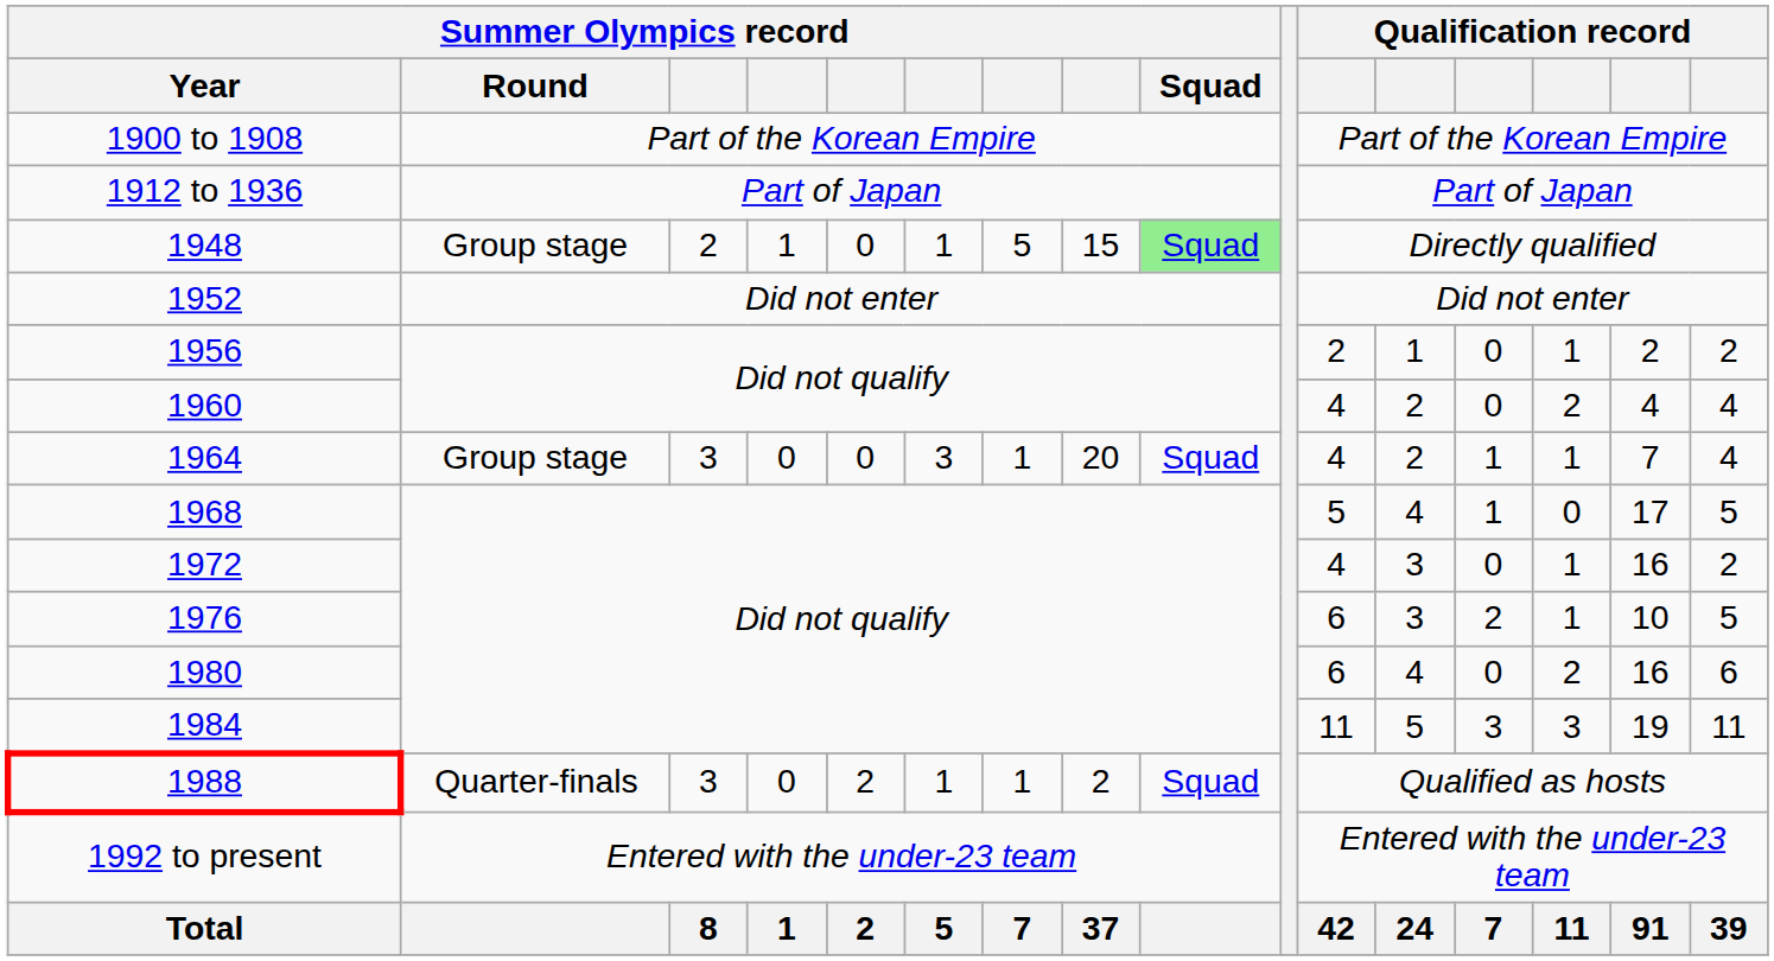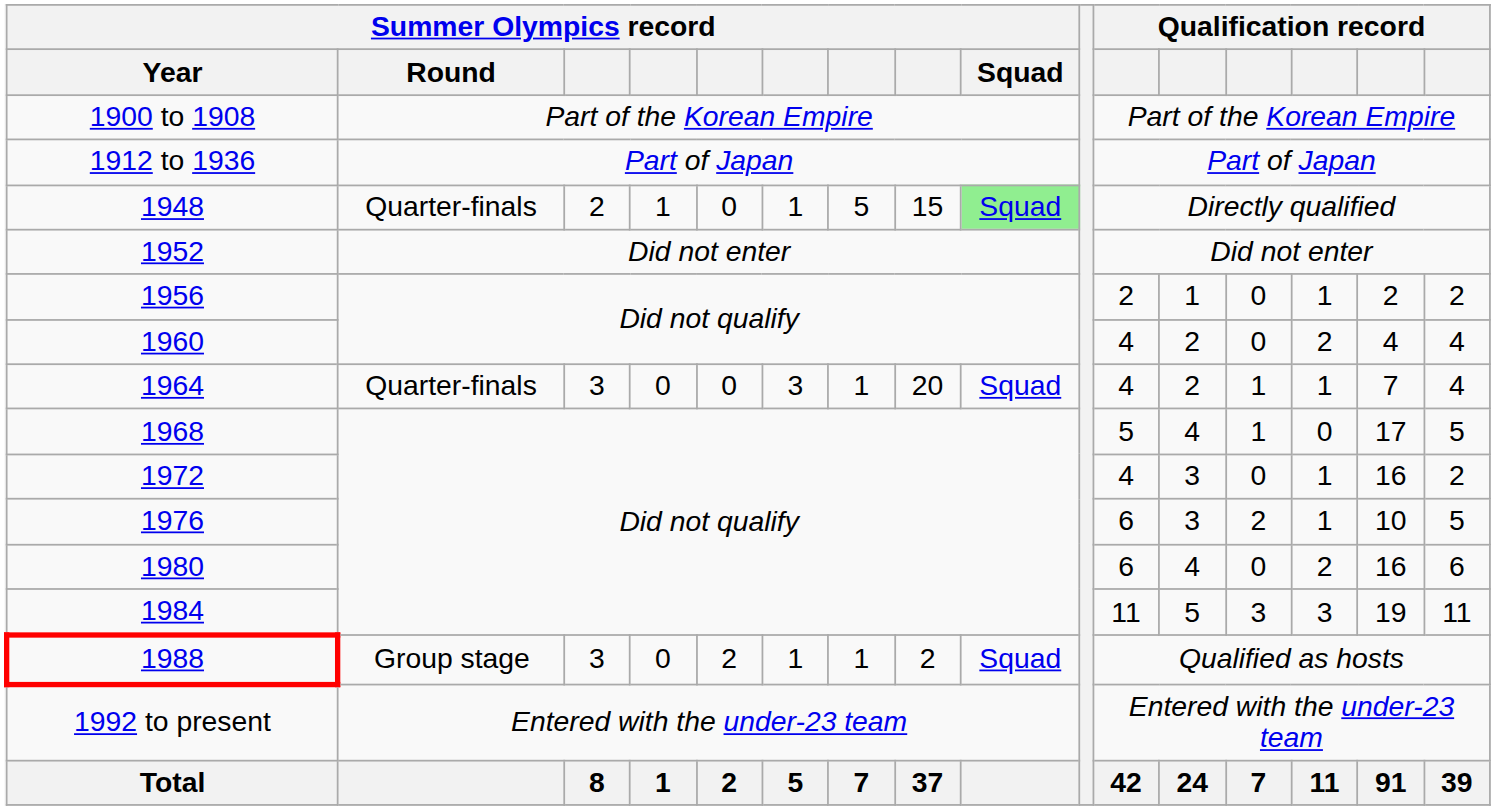1948 | Summer Olympics record / Round: Group stage -> Quarter-finals
1964 | Summer Olympics record / Round: Group stage -> Quarter-finals
1988 | Summer Olympics record / Round: Quarter-finals -> Group stage
